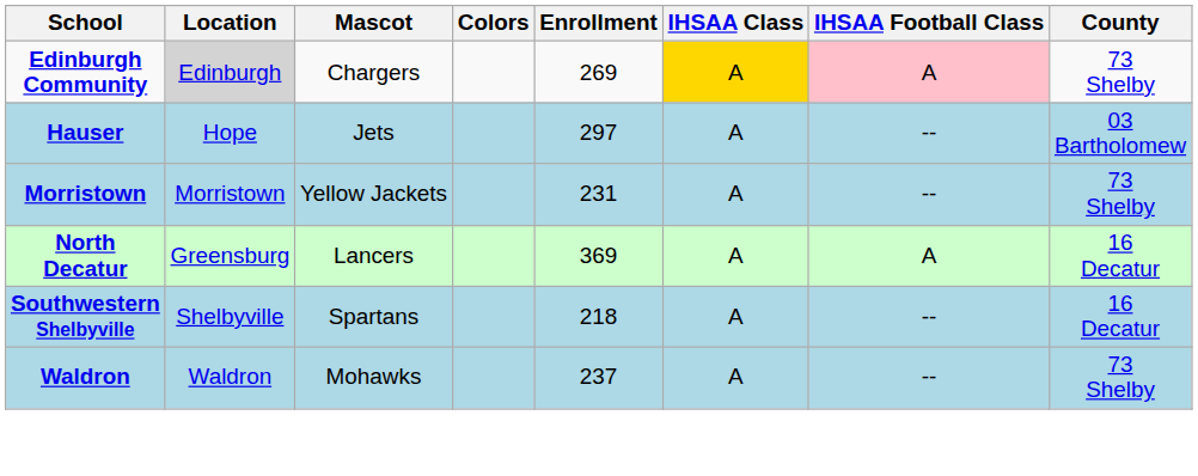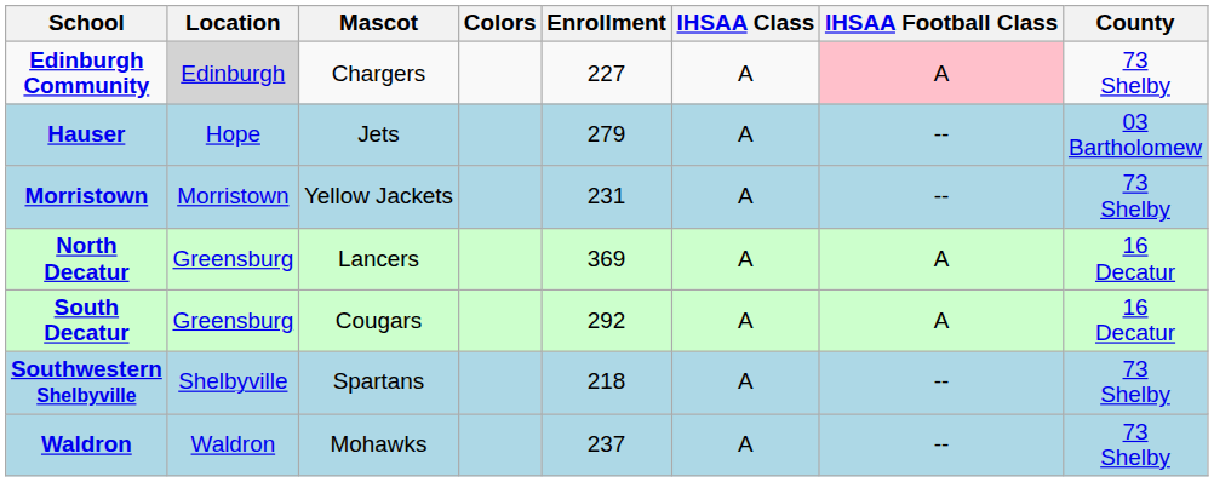Edinburgh Community | Enrollment: 269 -> 227
Edinburgh Community | IHSAA Class: gold background -> no background
Hauser | Enrollment: 297 -> 279
+ row: South Decatur | Greensburg | Cougars | 292 | A | A | 16 Decatur
Southwestern Shelbyville | County: 16 Decatur -> 73 Shelby
